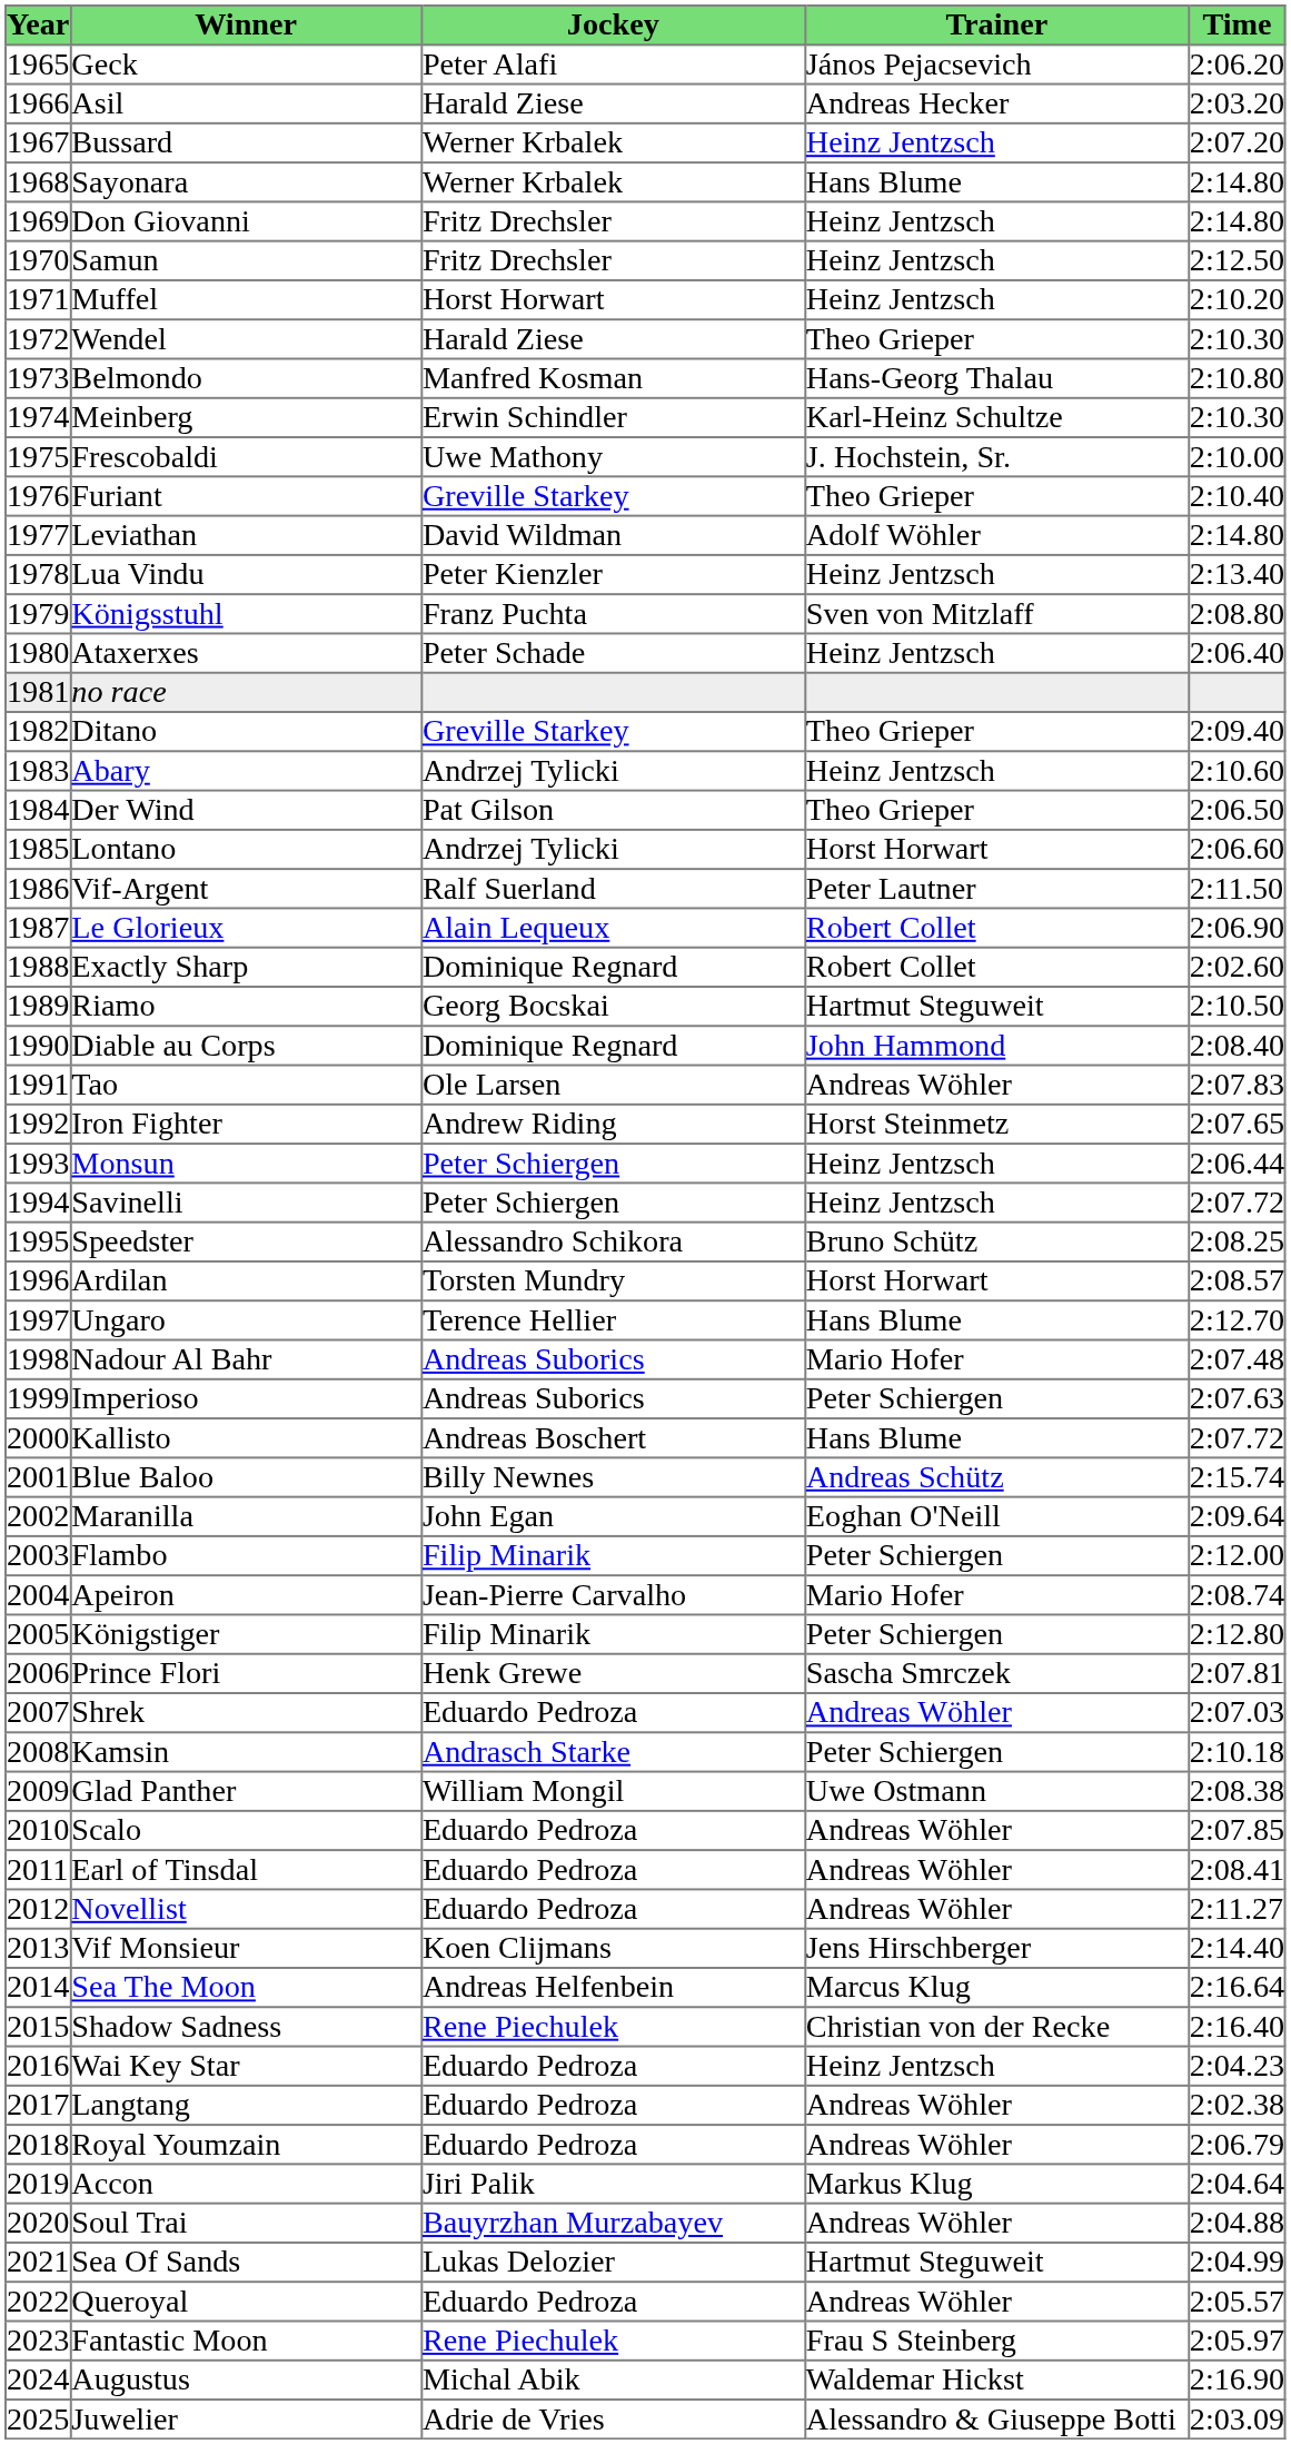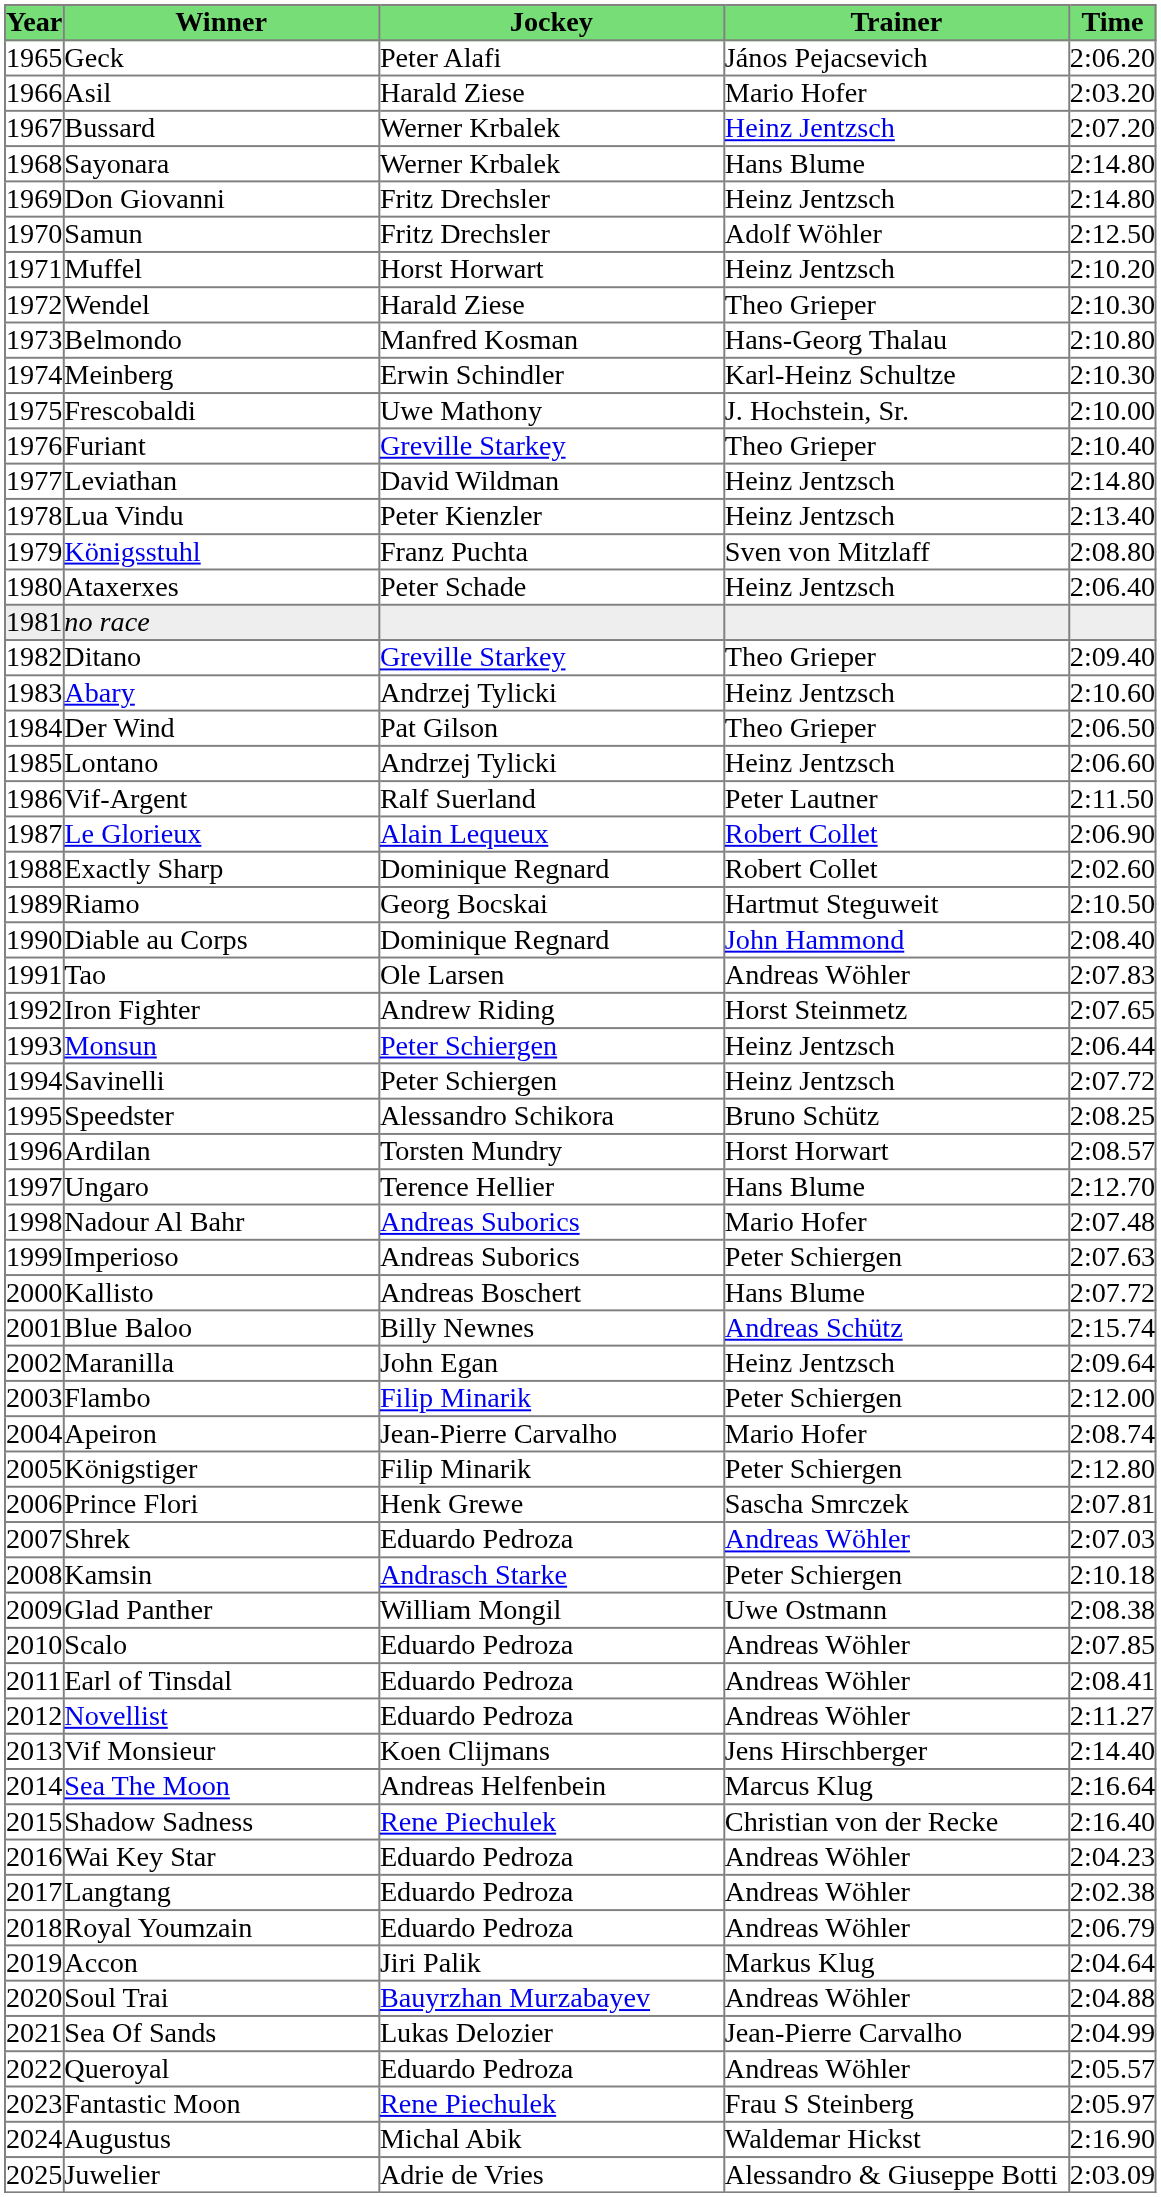Asil | Trainer: Andreas Hecker -> Mario Hofer
Samun | Trainer: Heinz Jentzsch -> Adolf Wöhler
Leviathan | Trainer: Adolf Wöhler -> Heinz Jentzsch
Lontano | Trainer: Horst Horwart -> Heinz Jentzsch
Maranilla | Trainer: Eoghan O'Neill -> Heinz Jentzsch
Wai Key Star | Trainer: Heinz Jentzsch -> Andreas Wöhler
Sea Of Sands | Trainer: Hartmut Steguweit -> Jean-Pierre Carvalho
